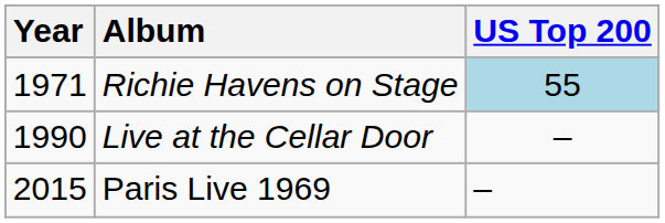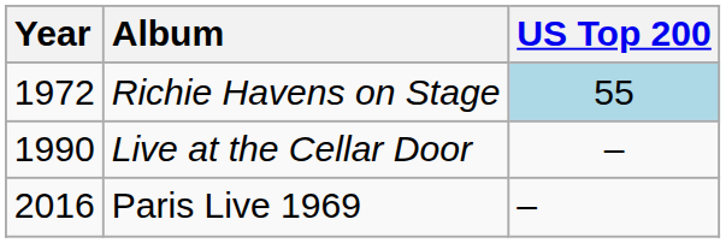Richie Havens on Stage | Year: 1971 -> 1972
Paris Live 1969 | Year: 2015 -> 2016
